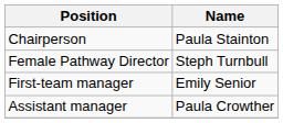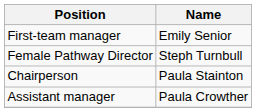rows swapped: Chairperson <-> First-team manager
